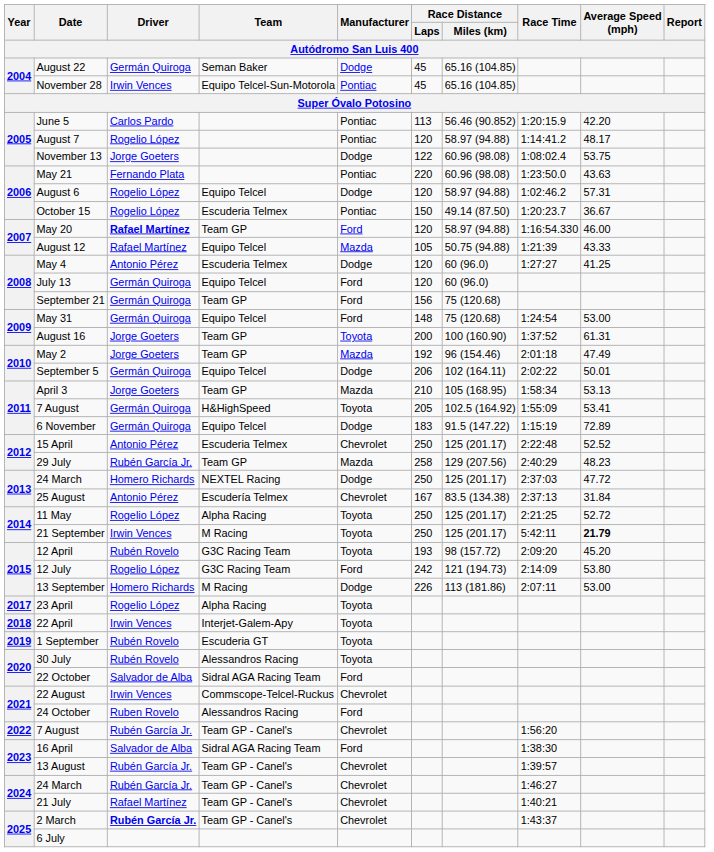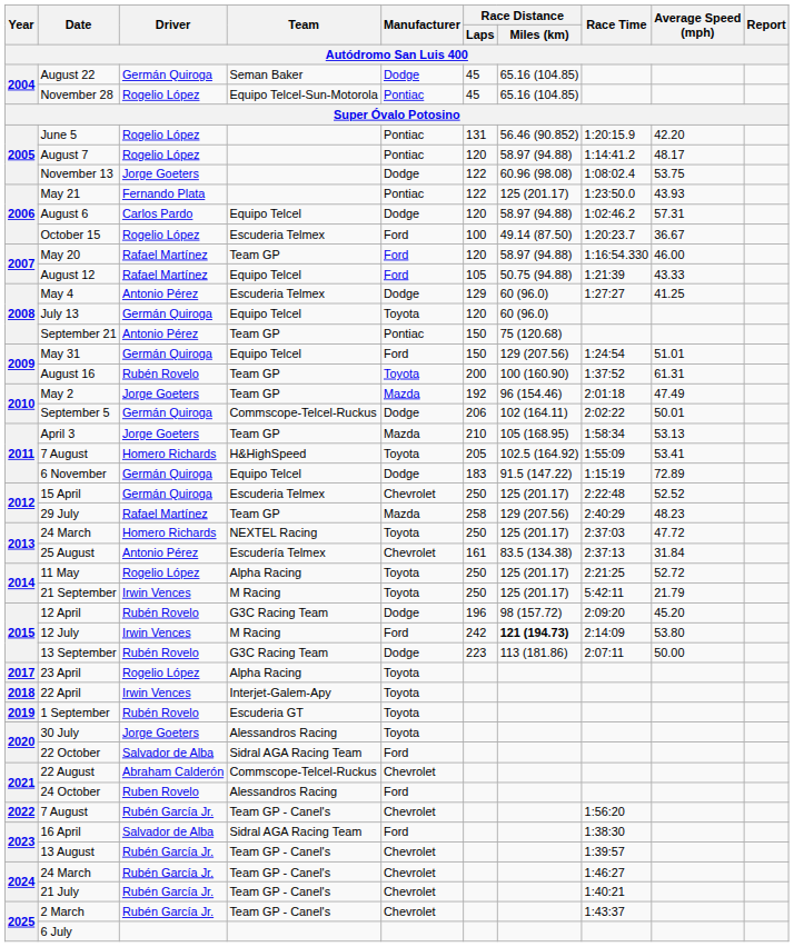November 28 | Driver: Irwin Vences -> Rogelio López
June 5 | Driver: Carlos Pardo -> Rogelio López
June 5 | Race Distance / Laps: 113 -> 131
May 21 | Race Distance / Laps: 220 -> 122
May 21 | Race Distance / Miles (km): 60.96 (98.08) -> 125 (201.17)
May 21 | Average Speed (mph): 43.63 -> 43.93
August 6 | Driver: Rogelio López -> Carlos Pardo
October 15 | Manufacturer: Pontiac -> Ford
October 15 | Race Distance / Laps: 150 -> 100
May 20 | Driver: bold -> normal
August 12 | Manufacturer: Mazda -> Ford
May 4 | Race Distance / Laps: 120 -> 129
July 13 | Manufacturer: Ford -> Toyota
September 21 | Driver: Germán Quiroga -> Antonio Pérez
September 21 | Manufacturer: Ford -> Pontiac
September 21 | Race Distance / Laps: 156 -> 150
May 31 | Race Distance / Laps: 148 -> 150
May 31 | Race Distance / Miles (km): 75 (120.68) -> 129 (207.56)
May 31 | Average Speed (mph): 53.00 -> 51.01
August 16 | Driver: Jorge Goeters -> Rubén Rovelo
September 5 | Team: Equipo Telcel -> Commscope-Telcel-Ruckus
2011 / 7 August | Driver: Germán Quiroga -> Homero Richards
15 April | Driver: Antonio Pérez -> Germán Quiroga
29 July | Driver: Rubén García Jr. -> Rafael Martínez
2013 / 24 March | Manufacturer: Dodge -> Toyota
25 August | Race Distance / Laps: 167 -> 161
21 September | Average Speed (mph): bold -> normal
12 April | Manufacturer: Toyota -> Dodge
12 April | Race Distance / Laps: 193 -> 196
12 July | Driver: Rogelio López -> Irwin Vences
12 July | Team: G3C Racing Team -> M Racing
12 July | Race Distance / Miles (km): normal -> bold
13 September | Driver: Homero Richards -> Rubén Rovelo
13 September | Team: M Racing -> G3C Racing Team
13 September | Race Distance / Laps: 226 -> 223
13 September | Average Speed (mph): 53.00 -> 50.00
30 July | Driver: Rubén Rovelo -> Jorge Goeters
22 August | Driver: Irwin Vences -> Abraham Calderón
21 July | Driver: Rafael Martínez -> Rubén García Jr.
2 March | Driver: bold -> normal
